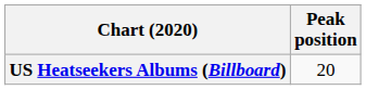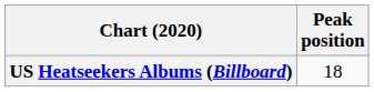US Heatseekers Albums (Billboard) | Peak position: 20 -> 18
